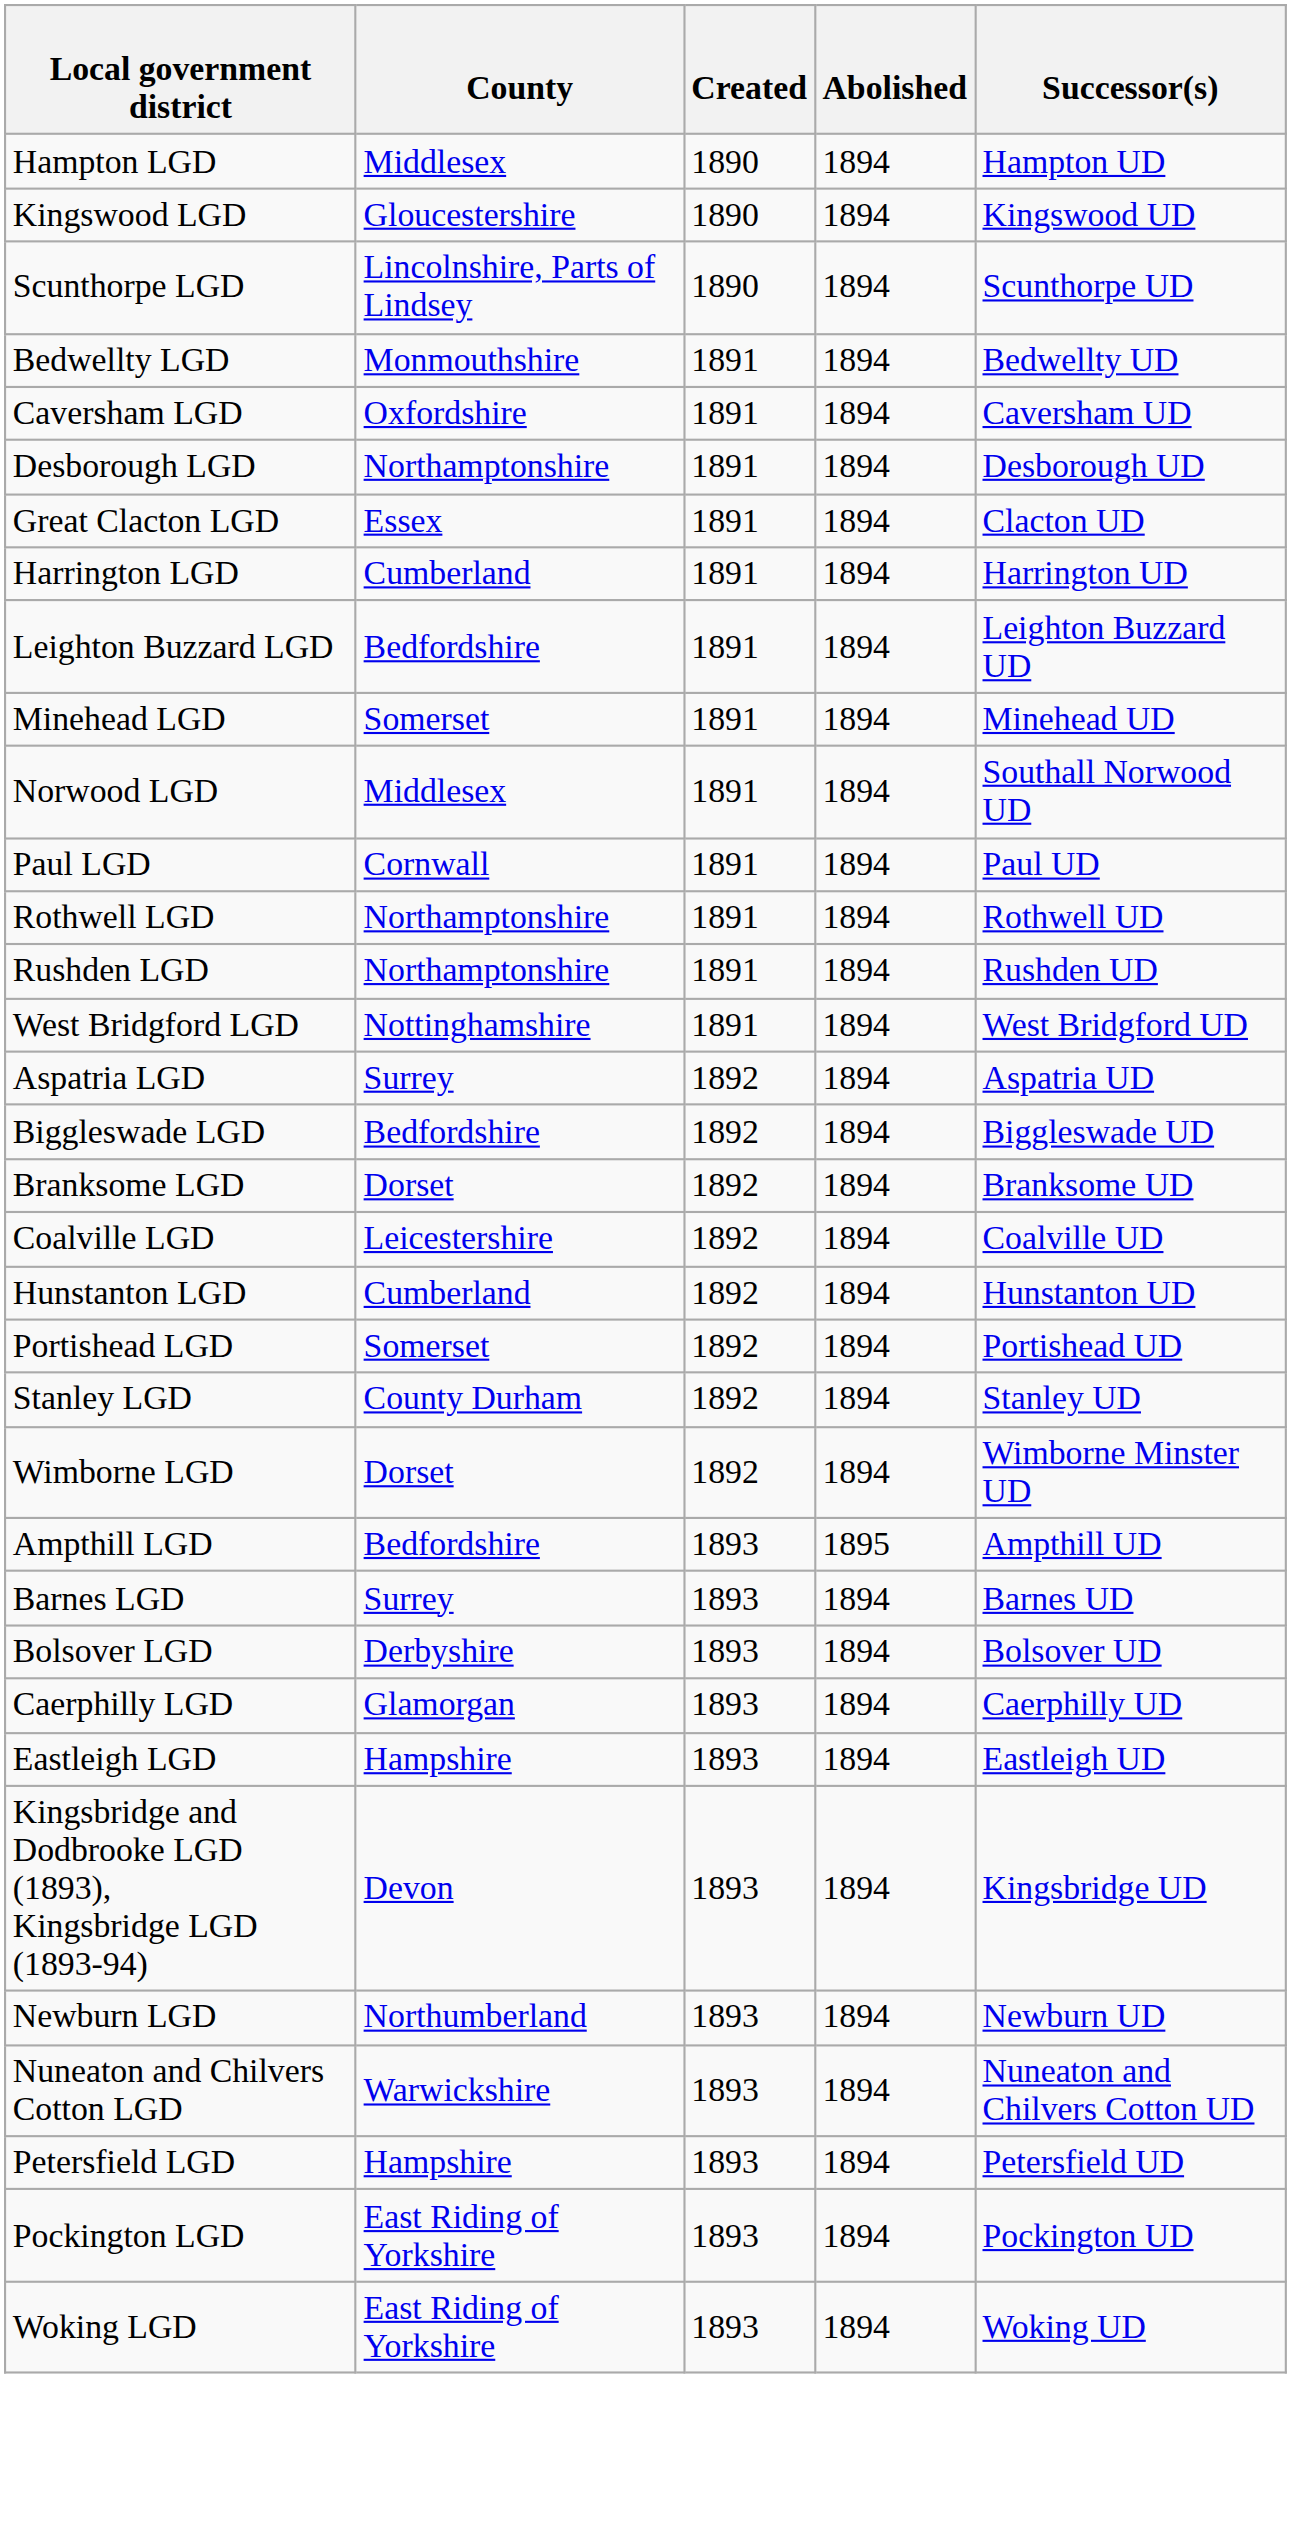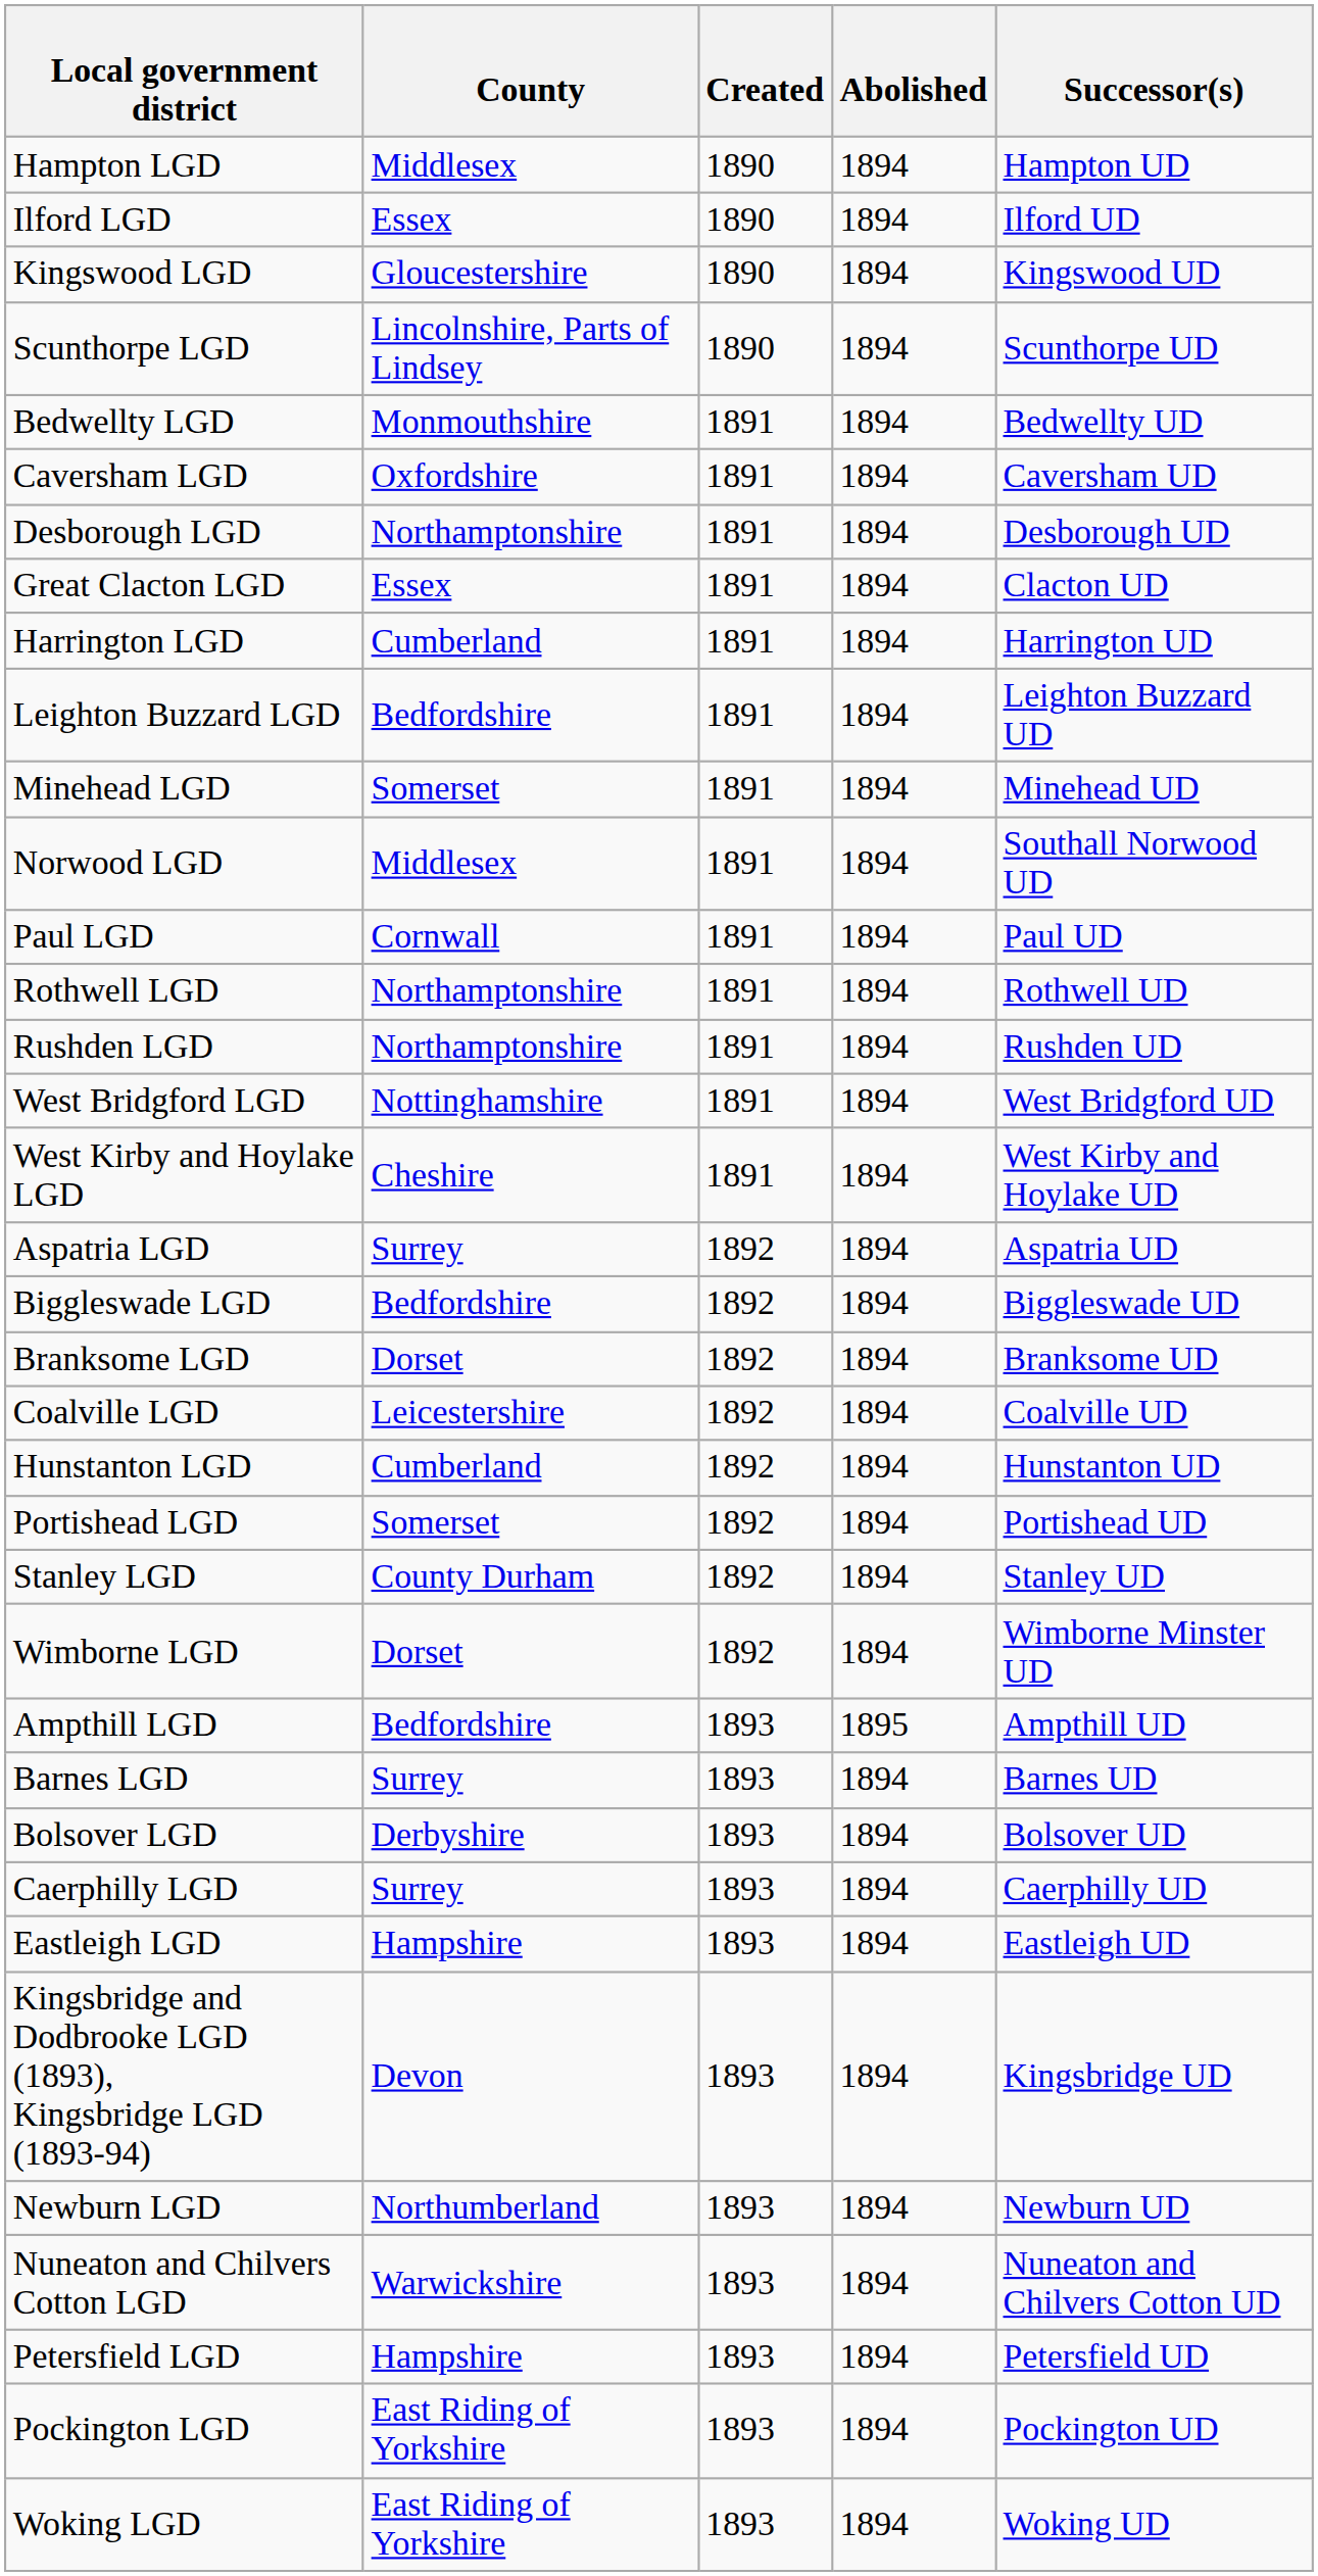+ row: Ilford LGD | Essex | 1890 | 1894 | Ilford UD
+ row: West Kirby and Hoylake LGD | Cheshire | 1891 | 1894 | West Kirby and Hoylake UD
Caerphilly LGD | County: Glamorgan -> Surrey
